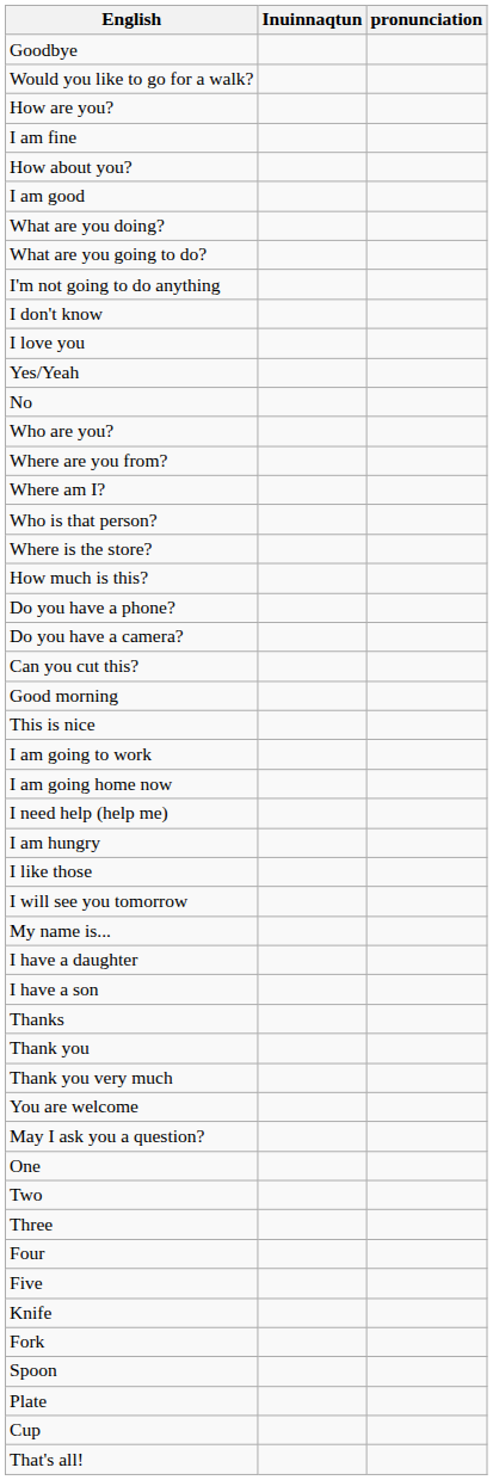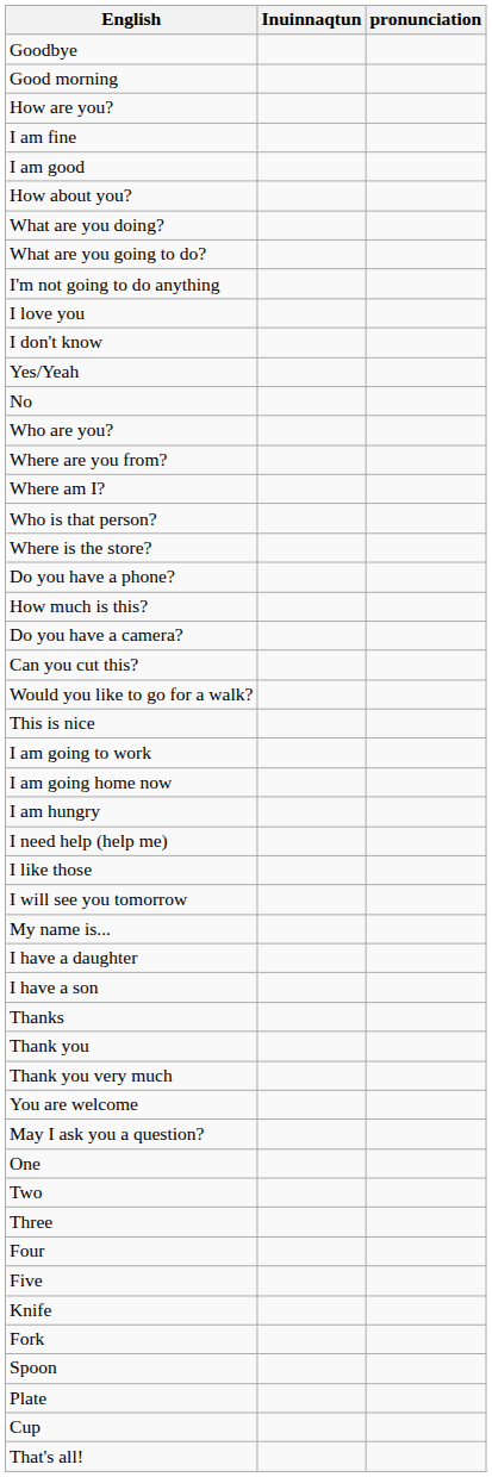rows swapped: Good morning <-> Would you like to go for a walk?
rows swapped: I am good <-> How about you?
rows swapped: I love you <-> I don't know
rows swapped: How much is this? <-> Do you have a phone?
rows swapped: I am hungry <-> I need help (help me)
